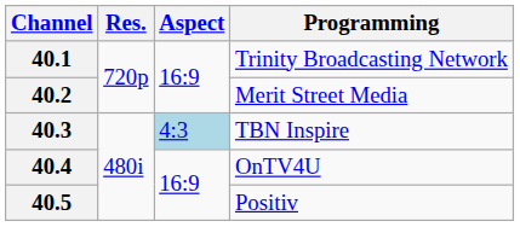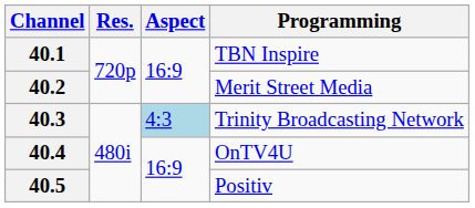40.1 | Programming: Trinity Broadcasting Network -> TBN Inspire
40.3 | Programming: TBN Inspire -> Trinity Broadcasting Network
